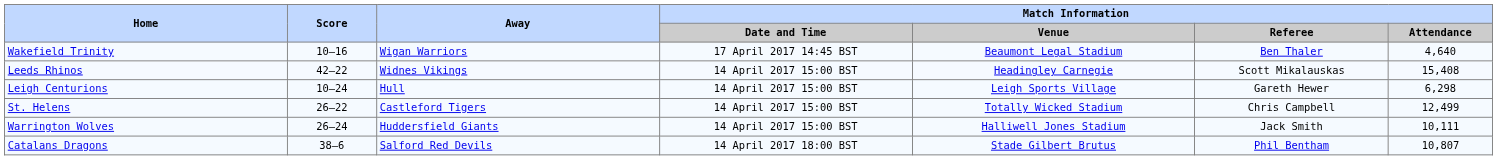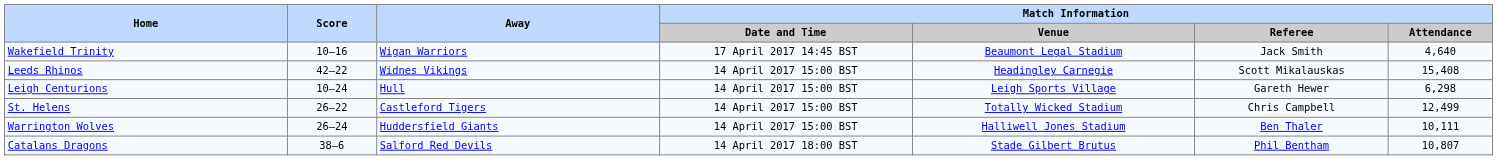Wakefield Trinity | Match Information / Referee: Ben Thaler -> Jack Smith
Warrington Wolves | Match Information / Referee: Jack Smith -> Ben Thaler
